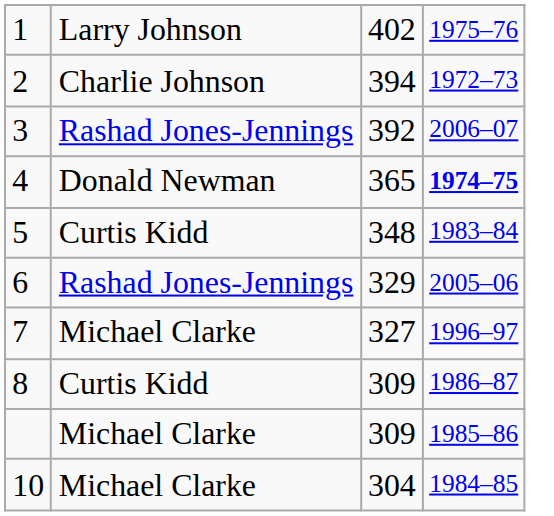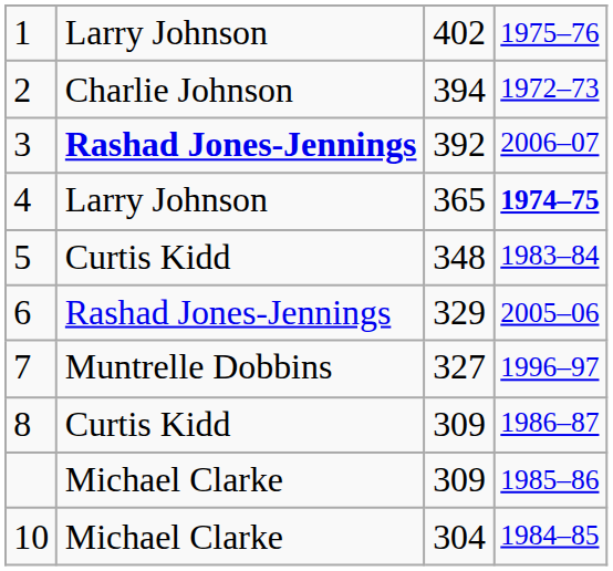3 | column 2: normal -> bold
4 | column 2: Donald Newman -> Larry Johnson
7 | column 2: Michael Clarke -> Muntrelle Dobbins
